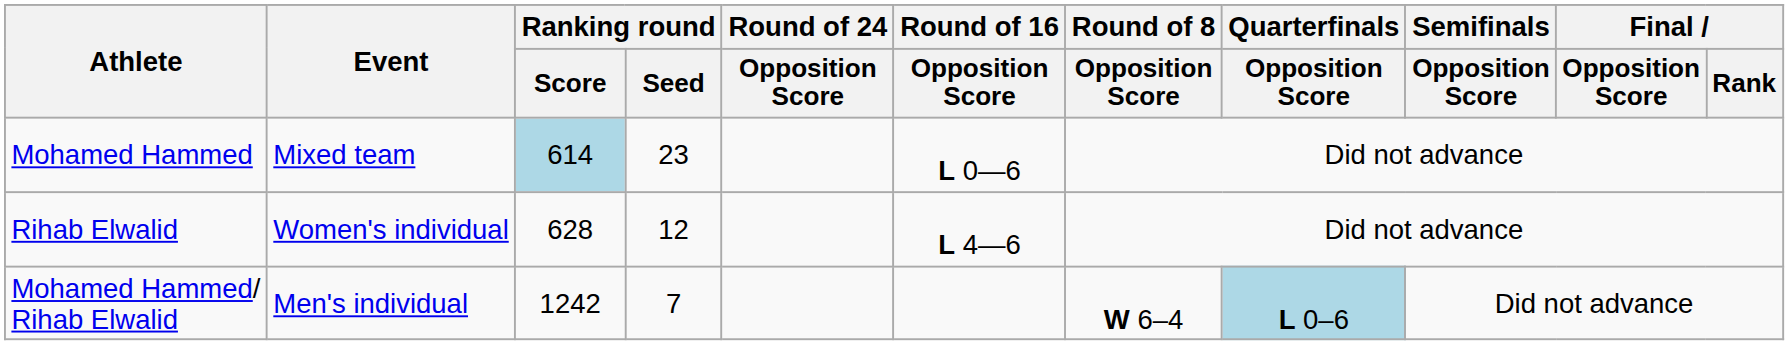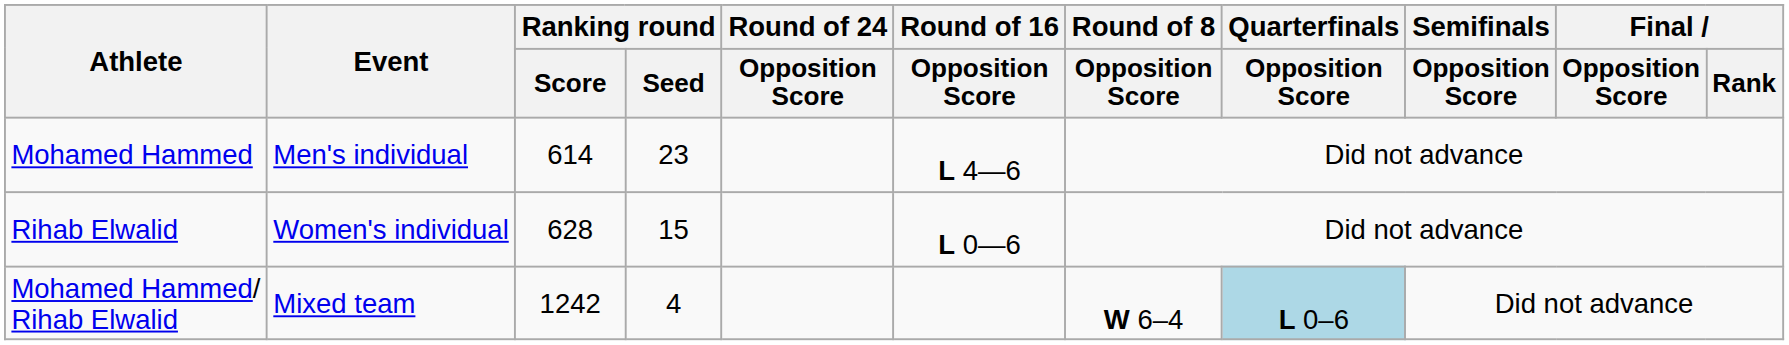Mohamed Hammed | Event: Mixed team -> Men's individual
Mohamed Hammed | Ranking round / Score: lightblue background -> no background
Mohamed Hammed | Round of 16 / Opposition Score: L 0—6 -> L 4—6
Rihab Elwalid | Ranking round / Seed: 12 -> 15
Rihab Elwalid | Round of 16 / Opposition Score: L 4—6 -> L 0—6
Mohamed Hammed/ Rihab Elwalid | Event: Men's individual -> Mixed team
Mohamed Hammed/ Rihab Elwalid | Ranking round / Seed: 7 -> 4
